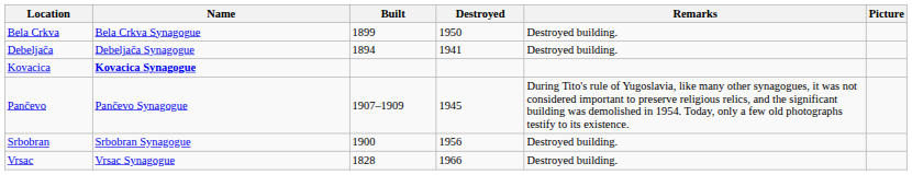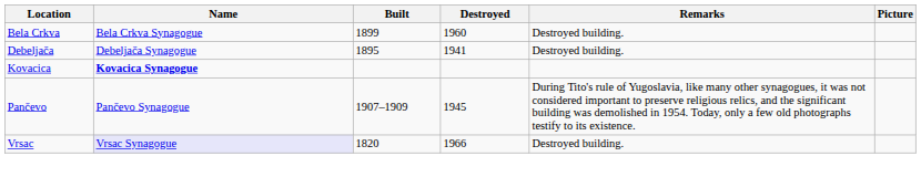Bela Crkva | Destroyed: 1950 -> 1960
Debeljača | Built: 1894 -> 1895
- row: Srbobran | Srbobran Synagogue | 1900 | 1956 | Destroyed building.
Vrsac | Name: no background -> lavender background
Vrsac | Built: 1828 -> 1820
